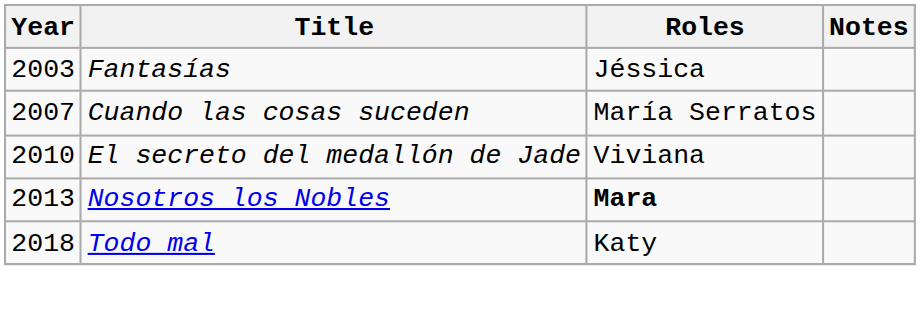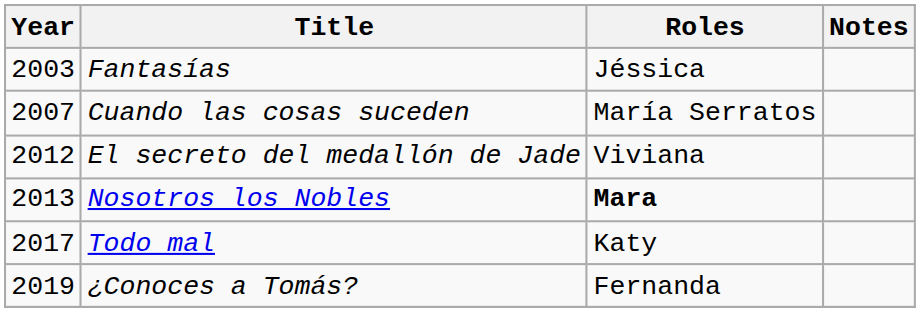El secreto del medallón de Jade | Year: 2010 -> 2012
Todo mal | Year: 2018 -> 2017
+ row: 2019 | ¿Conoces a Tomás? | Fernanda
